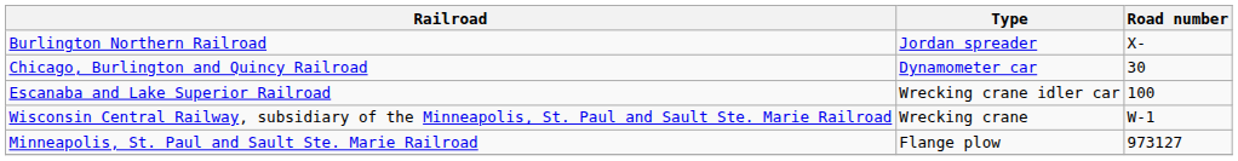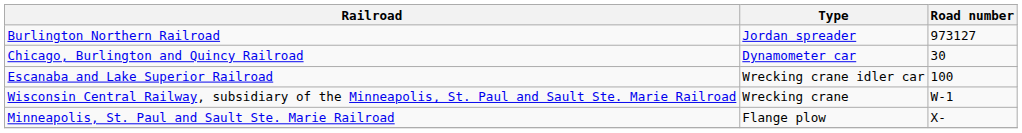Burlington Northern Railroad | Road number: X- -> 973127
Minneapolis, St. Paul and Sault Ste. Marie Railroad | Road number: 973127 -> X-
